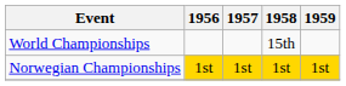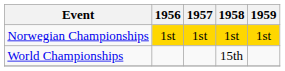rows swapped: World Championships <-> Norwegian Championships
